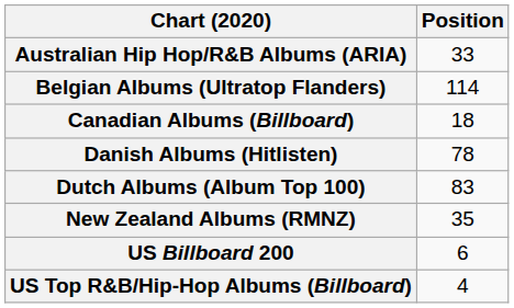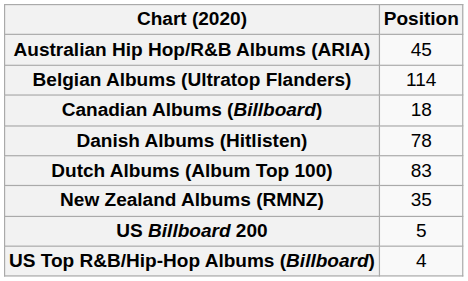Australian Hip Hop/R&B Albums (ARIA) | Position: 33 -> 45
US Billboard 200 | Position: 6 -> 5
